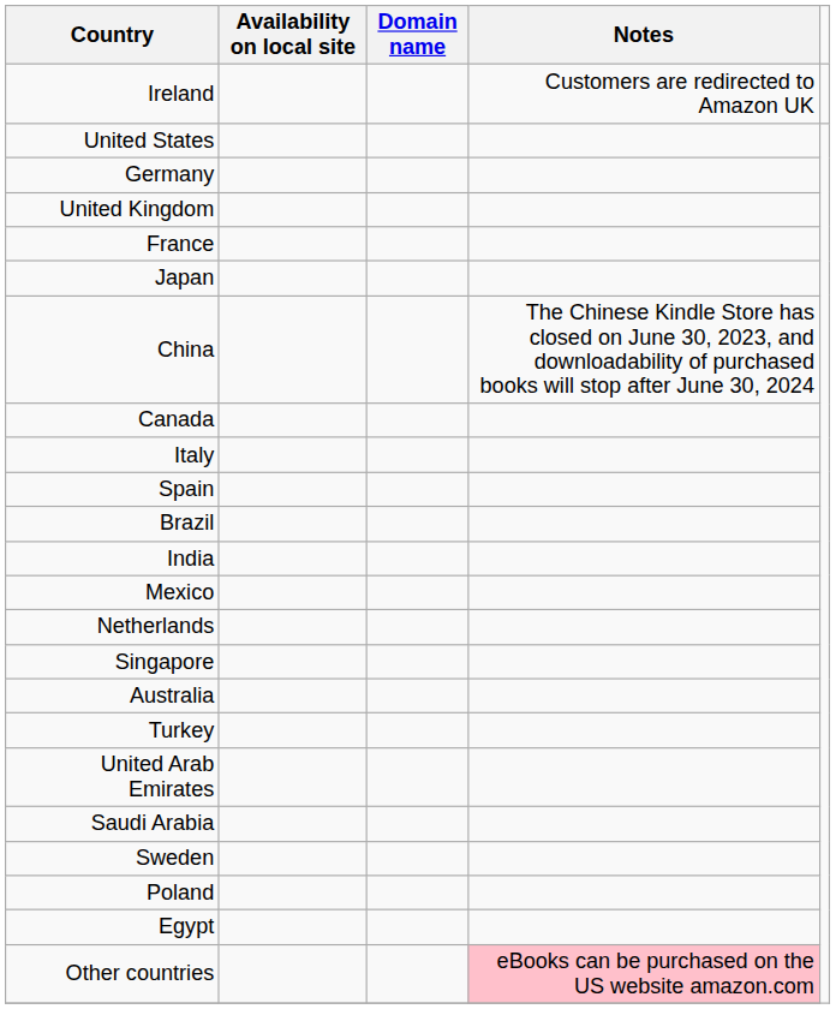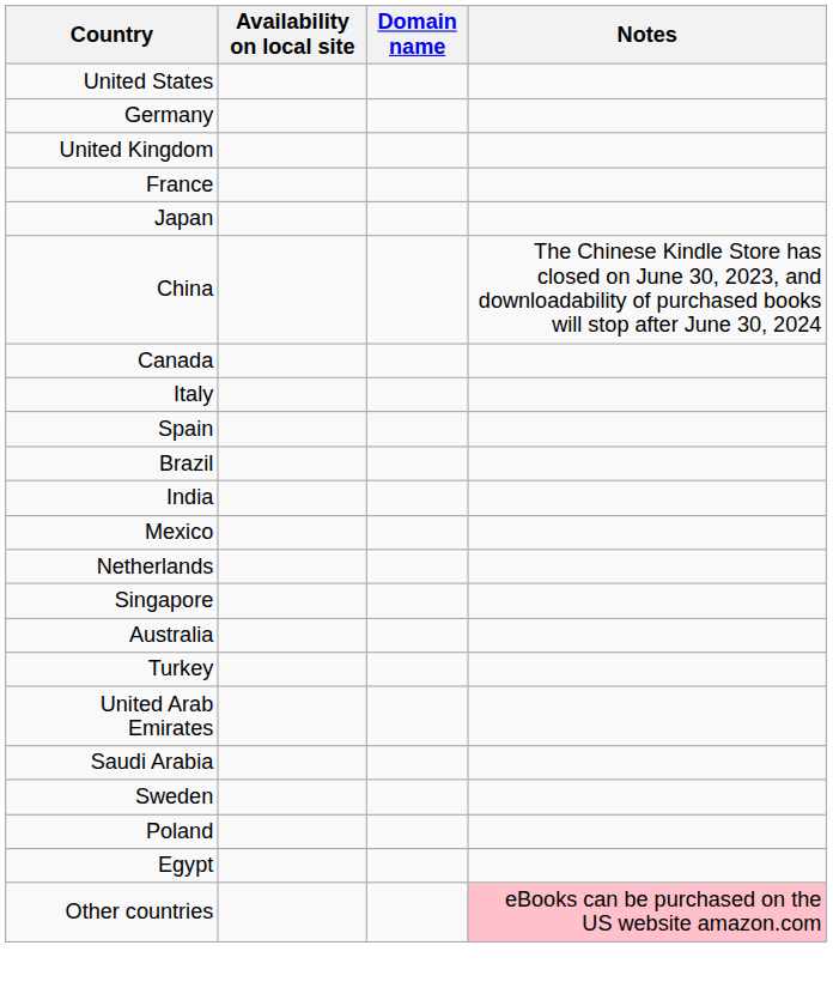- row: Ireland | Customers are redirected to Amazon UK
